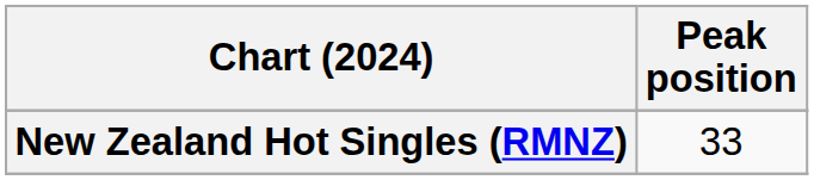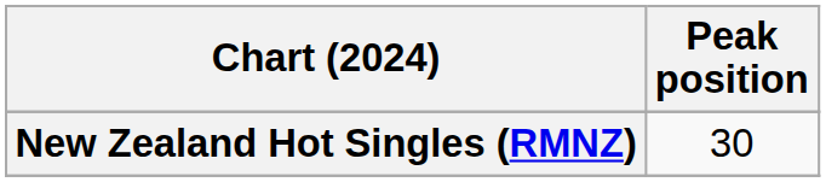New Zealand Hot Singles (RMNZ) | Peak position: 33 -> 30
